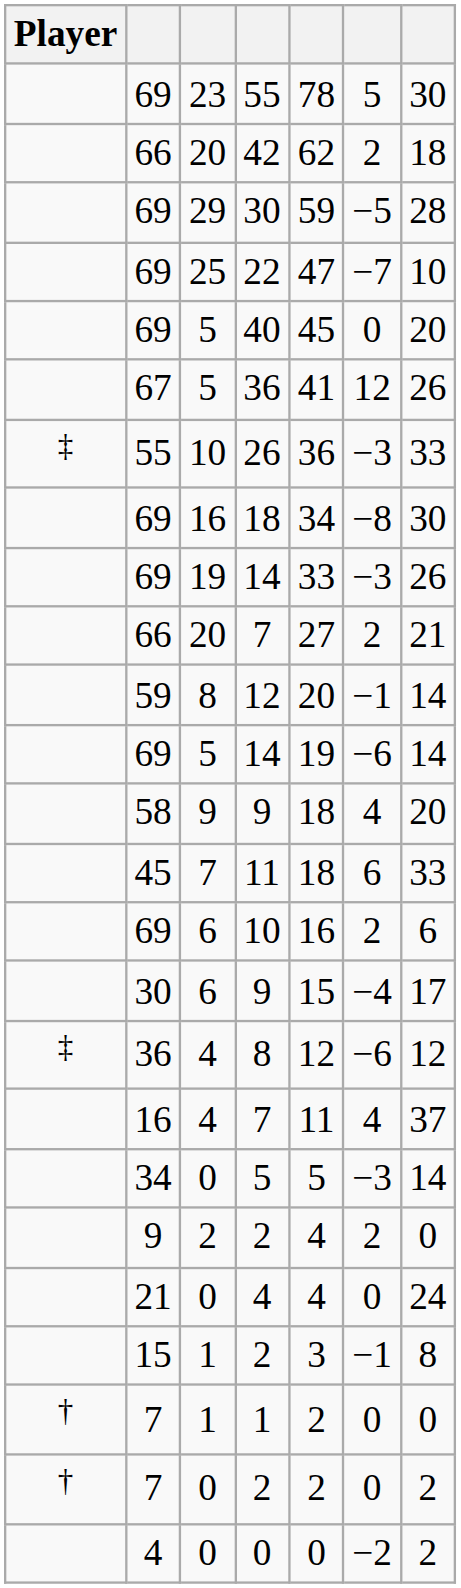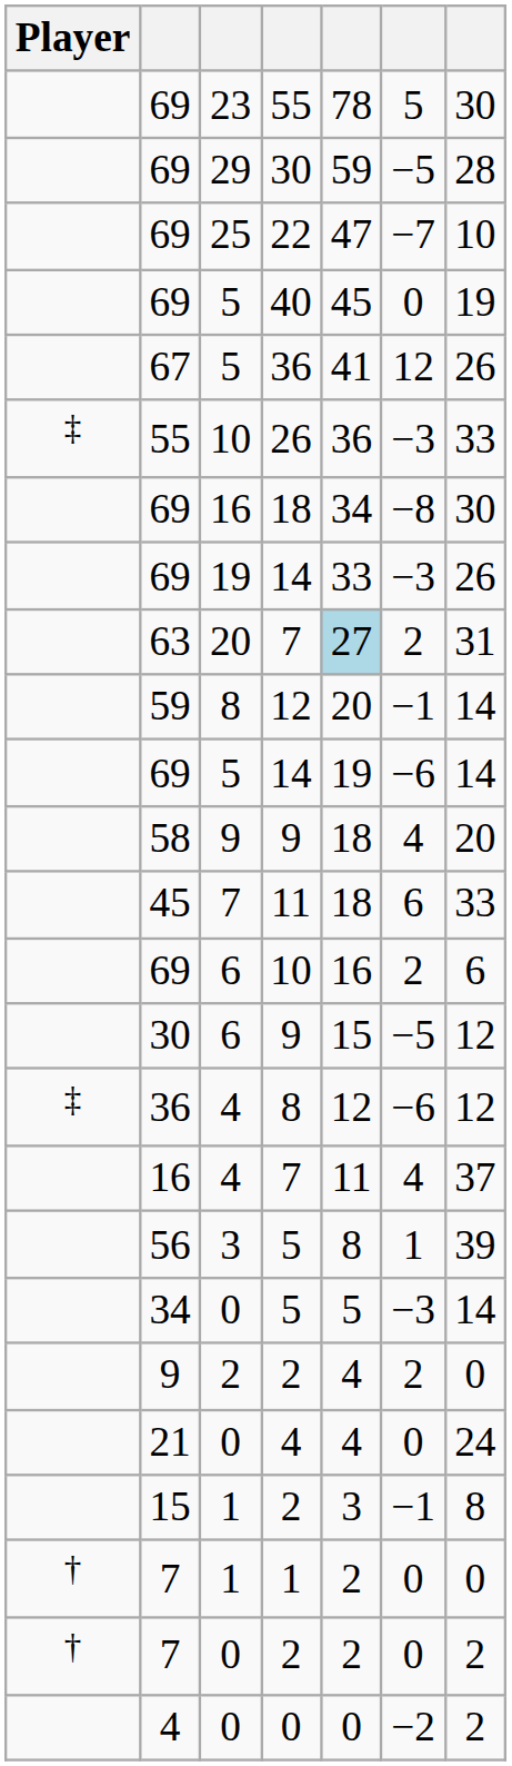- row: 66 | 20 | 42 | 62 | 2 | 18
40 | column 7: 20 -> 19
20 / 7 | column 2: 66 -> 63
20 / 7 | column 5: no background -> lightblue background
20 / 7 | column 7: 21 -> 31
6 / 9 | column 6: −4 -> −5
6 / 9 | column 7: 17 -> 12
+ row: 56 | 3 | 5 | 8 | 1 | 39
